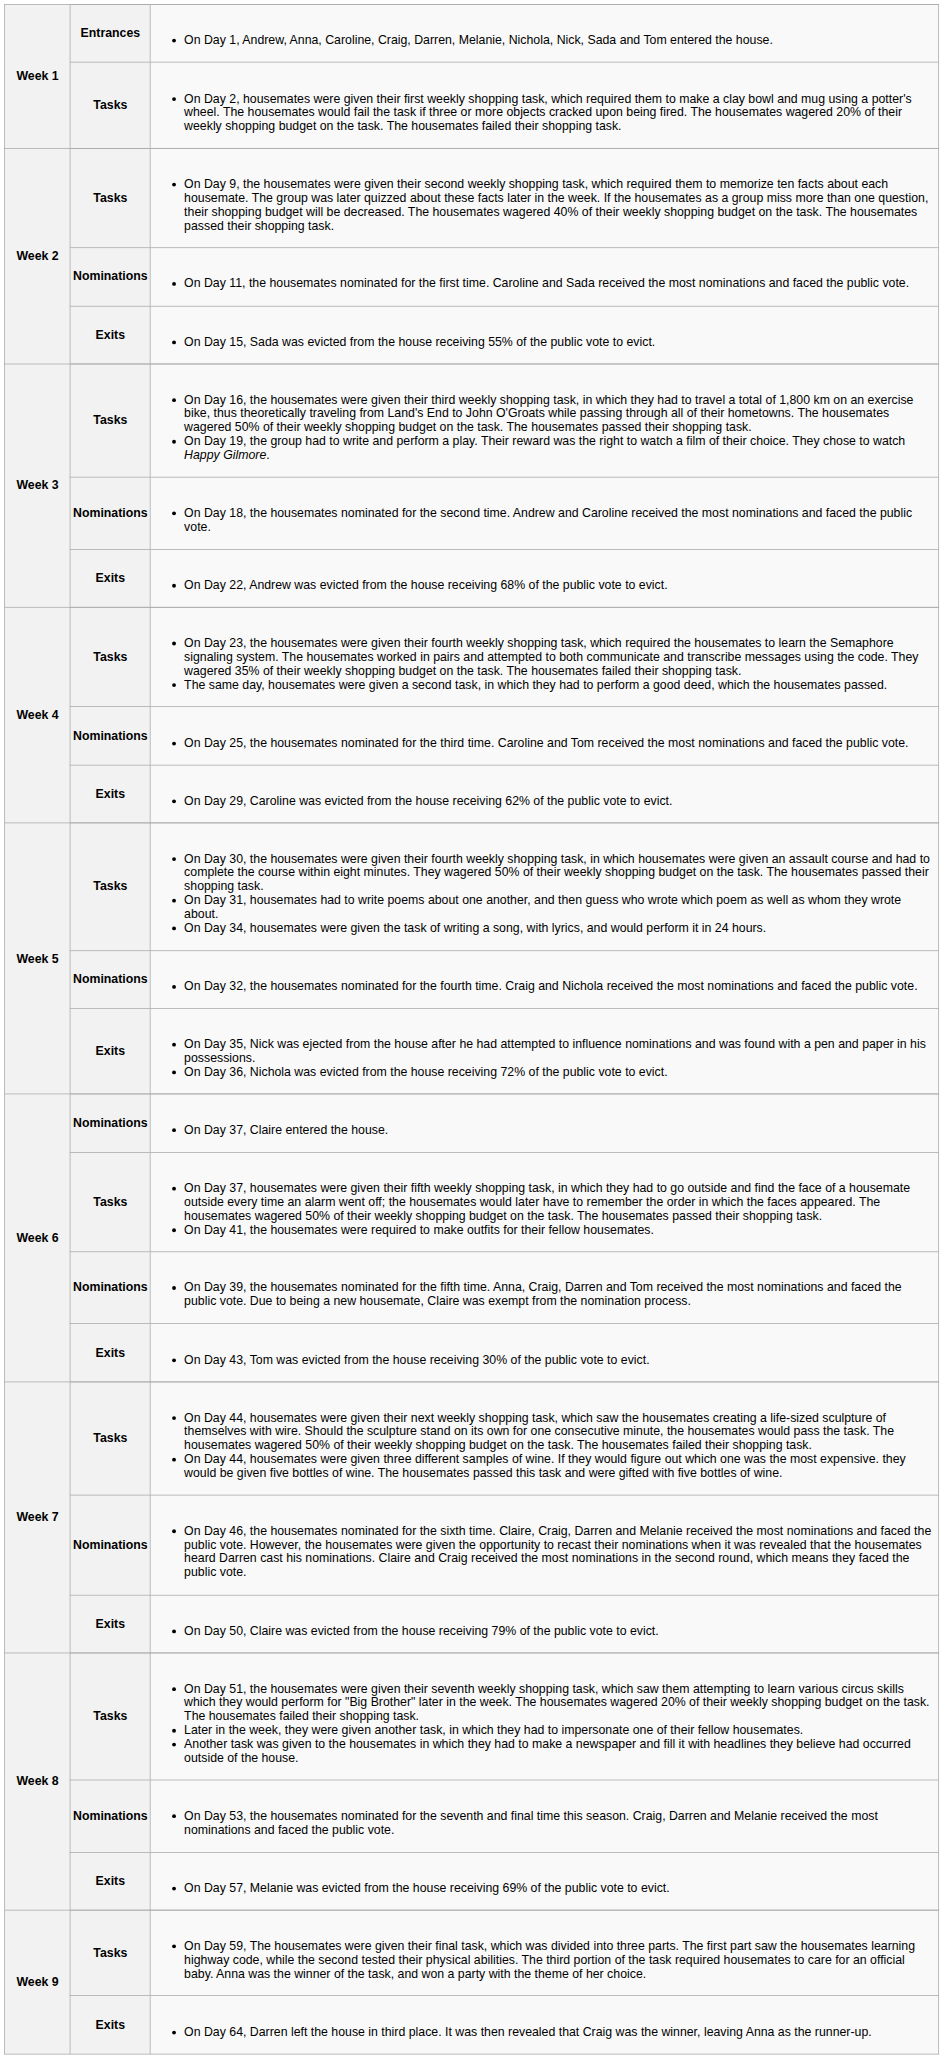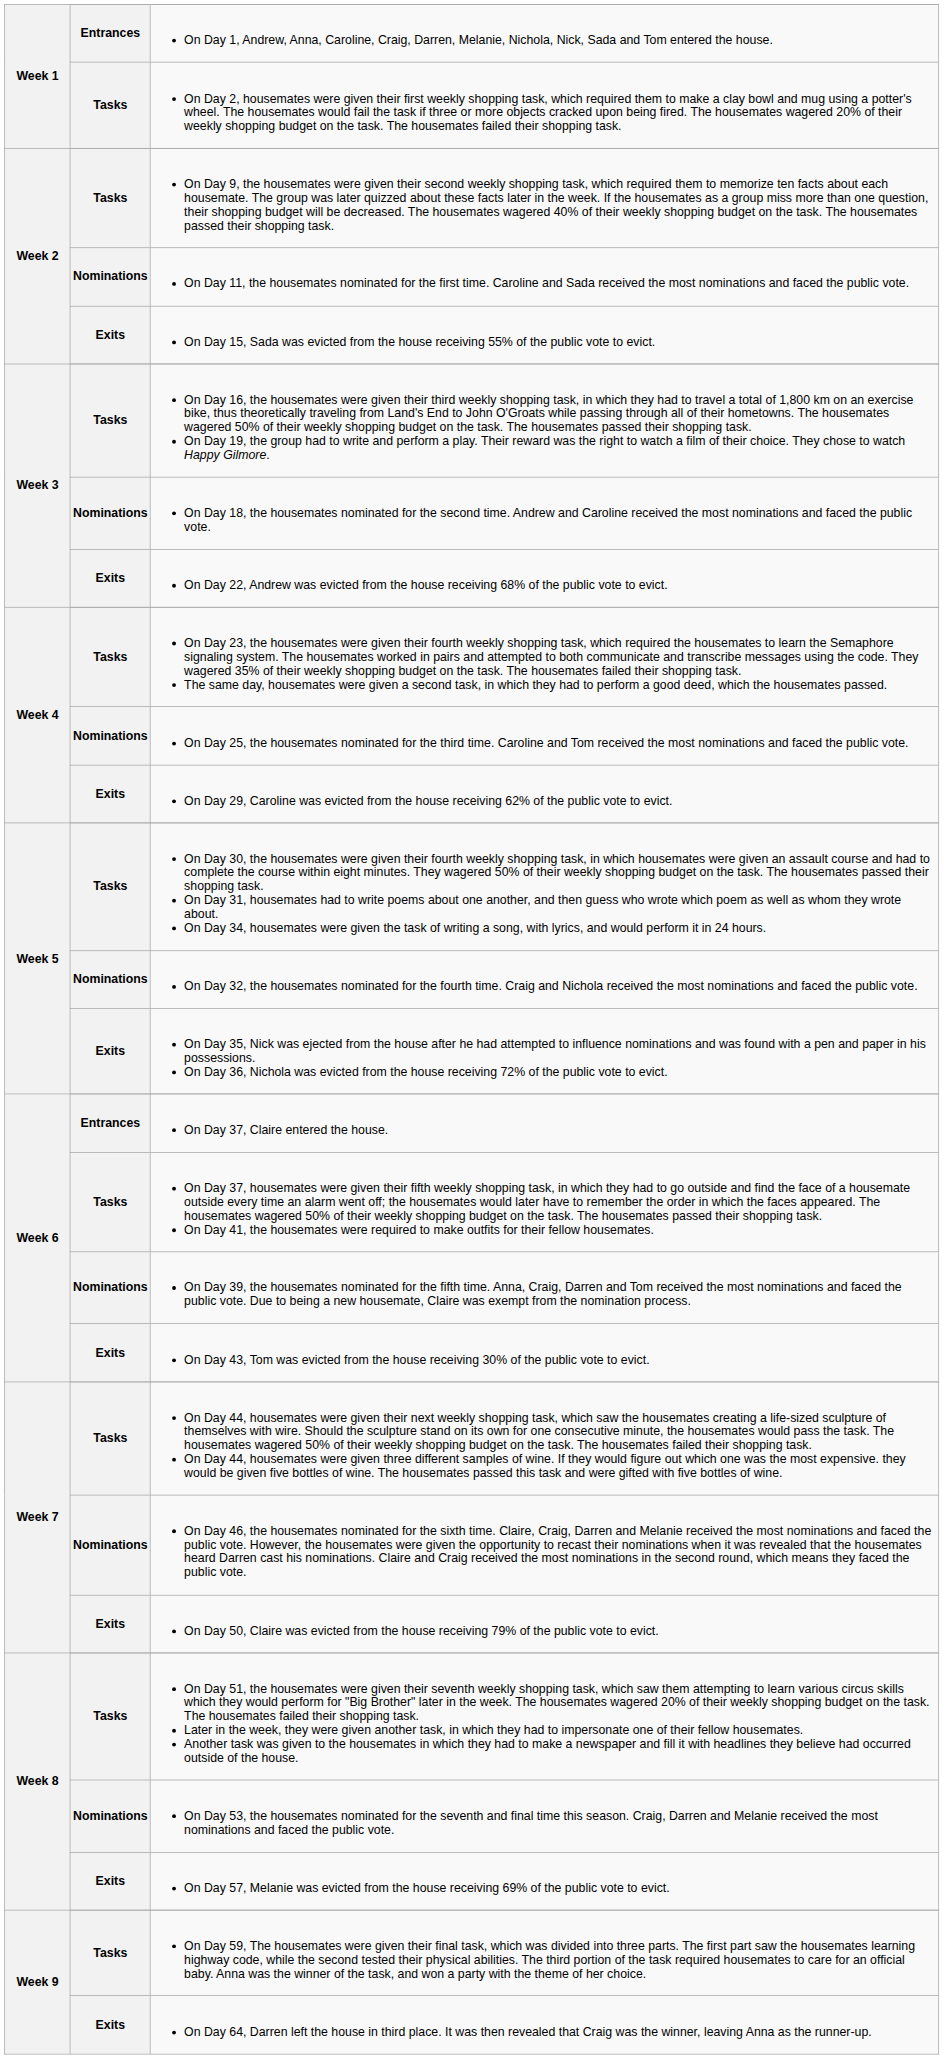On Day 37, Claire entered the house. | column 2: Nominations -> Entrances
